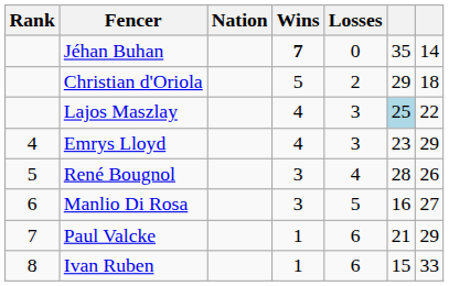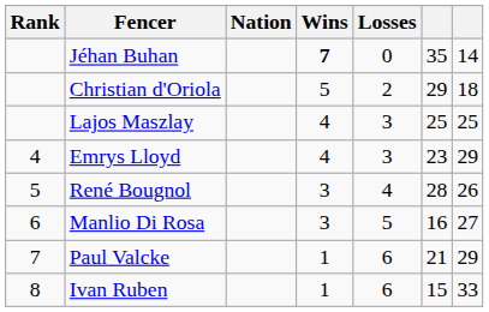Lajos Maszlay | column 6: lightblue background -> no background
Lajos Maszlay | column 7: 22 -> 25
